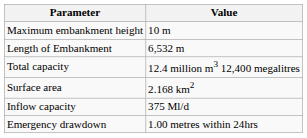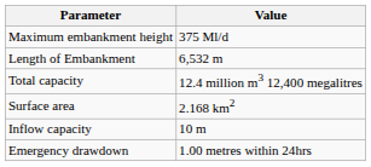Maximum embankment height | Value: 10 m -> 375 Ml/d
Inflow capacity | Value: 375 Ml/d -> 10 m
